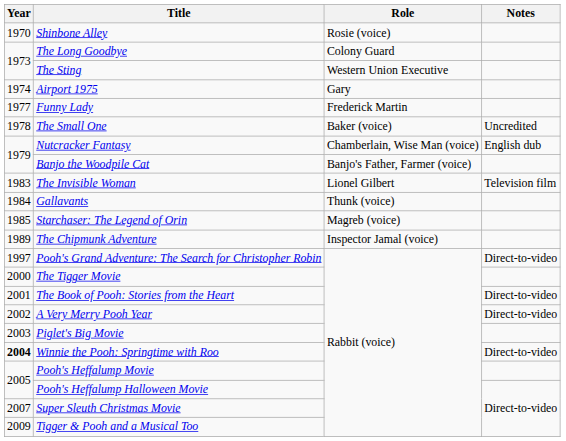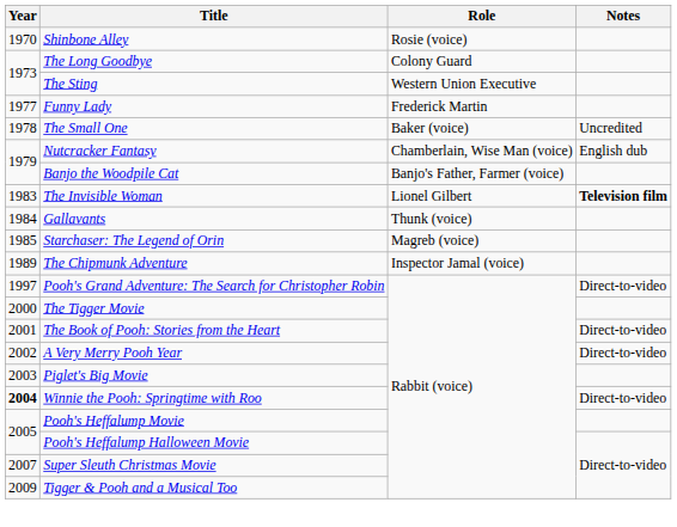- row: 1974 | Airport 1975 | Gary
The Invisible Woman | Notes: normal -> bold
